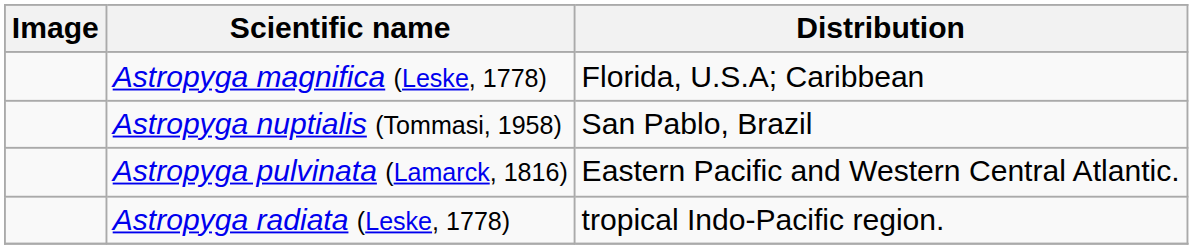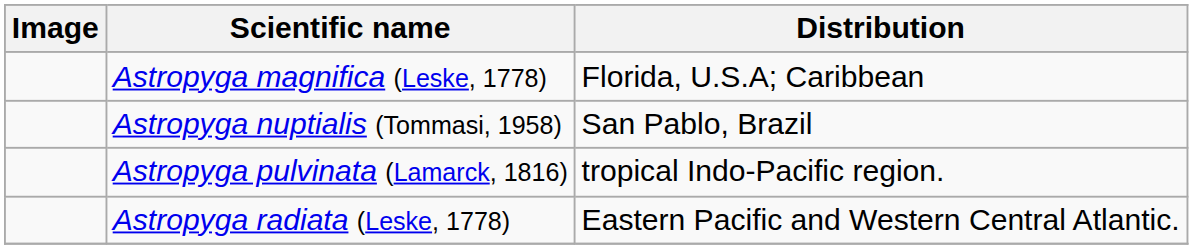Astropyga pulvinata (Lamarck, 1816) | Distribution: Eastern Pacific and Western Central Atlantic. -> tropical Indo-Pacific region.
Astropyga radiata (Leske, 1778) | Distribution: tropical Indo-Pacific region. -> Eastern Pacific and Western Central Atlantic.
